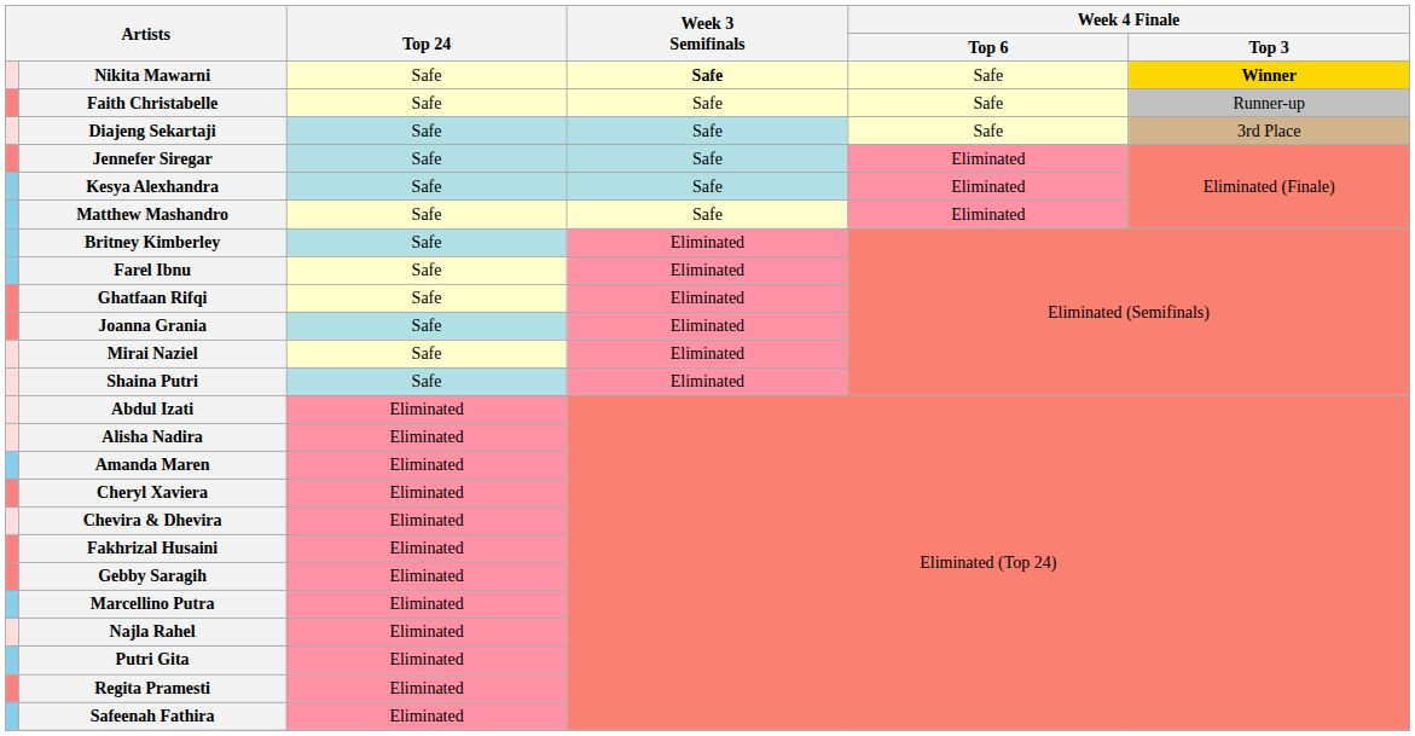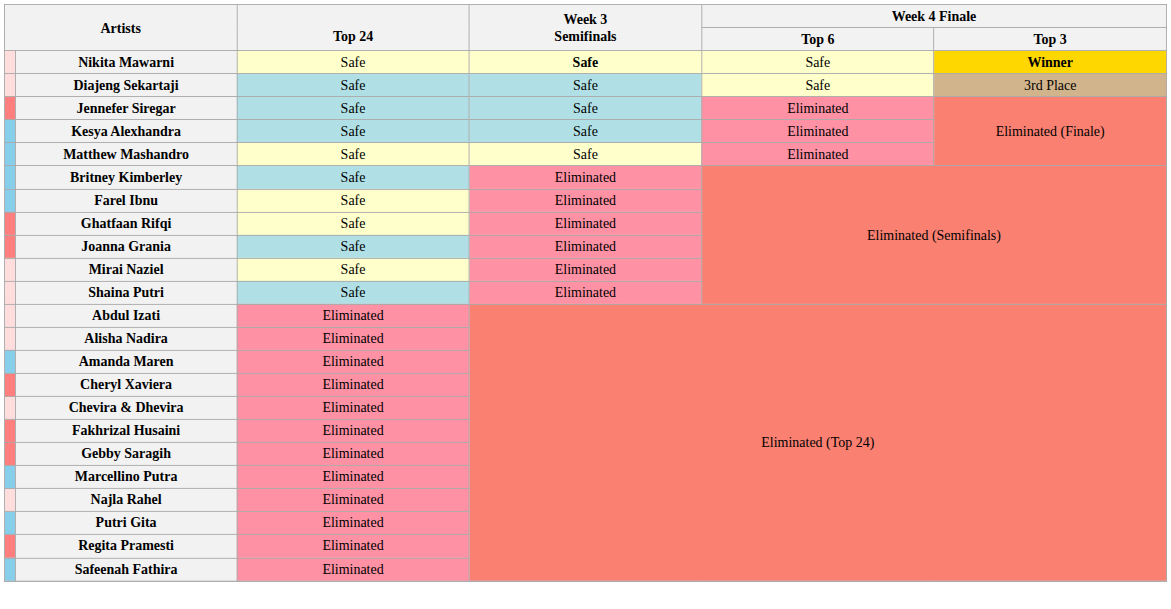- row: Faith Christabelle | Safe | Safe | Safe | Runner-up
